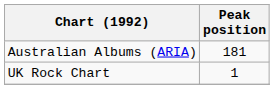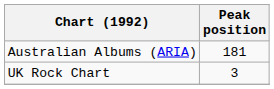UK Rock Chart | Peak position: 1 -> 3
